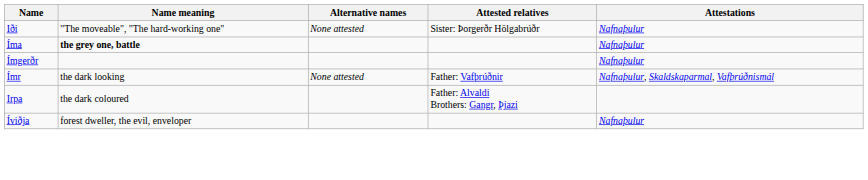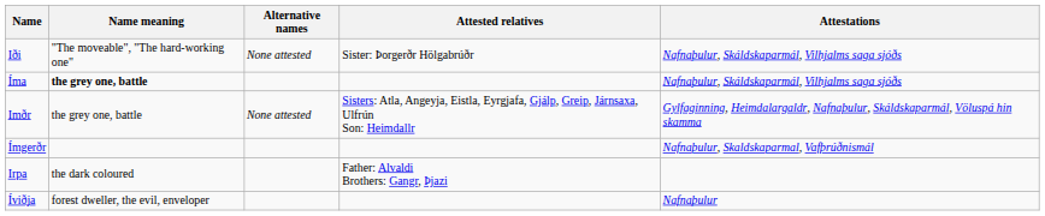Iði | Attestations: Nafnaþulur -> Nafnaþulur, Skáldskaparmál, Vilhjalms saga sjóðs
Íma | Attestations: Nafnaþulur -> Nafnaþulur, Skáldskaparmál, Vilhjalms saga sjóðs
+ row: Imðr | the grey one, battle | None attested | Sisters: Atla, Angeyja, Eistla, Eyrgjafa, Gjálp, Greip, Járnsaxa, Ulfrún Son: Heimdallr | Gylfaginning, Heimdalargaldr, Nafnaþulur, Skáldskaparmál, Völuspá hin skamma
Ímgerðr | Attestations: Nafnaþulur -> Nafnaþulur, Skaldskaparmal, Vafþrúðnismál
- row: Ímr | the dark looking | None attested | Father: Vafþrúðnir | Nafnaþulur, Skaldskaparmal, Vafþrúðnismál
